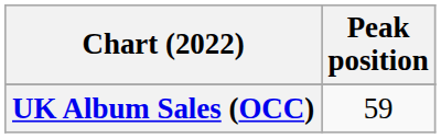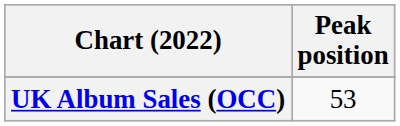UK Album Sales (OCC) | Peak position: 59 -> 53
